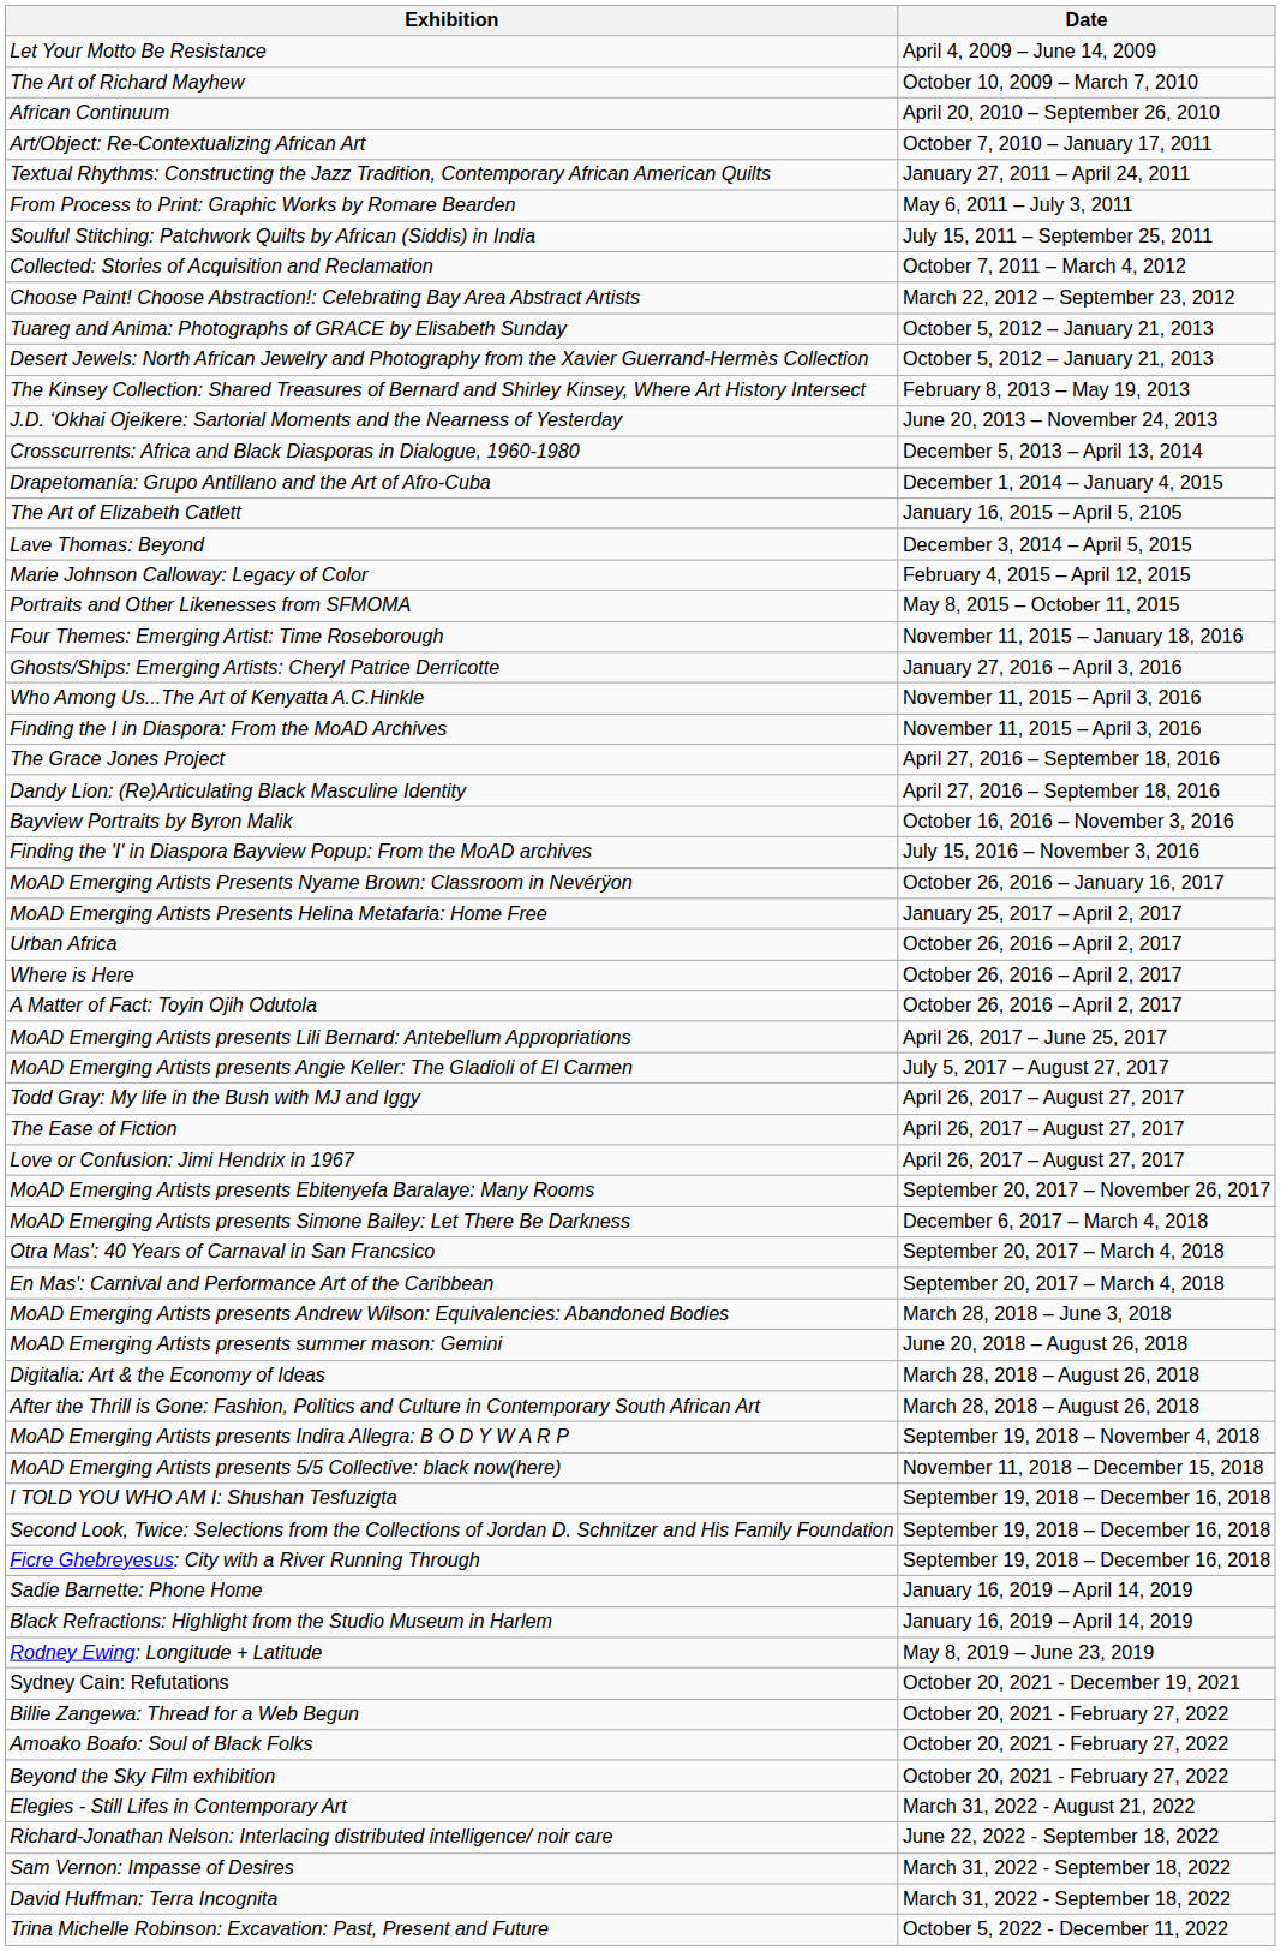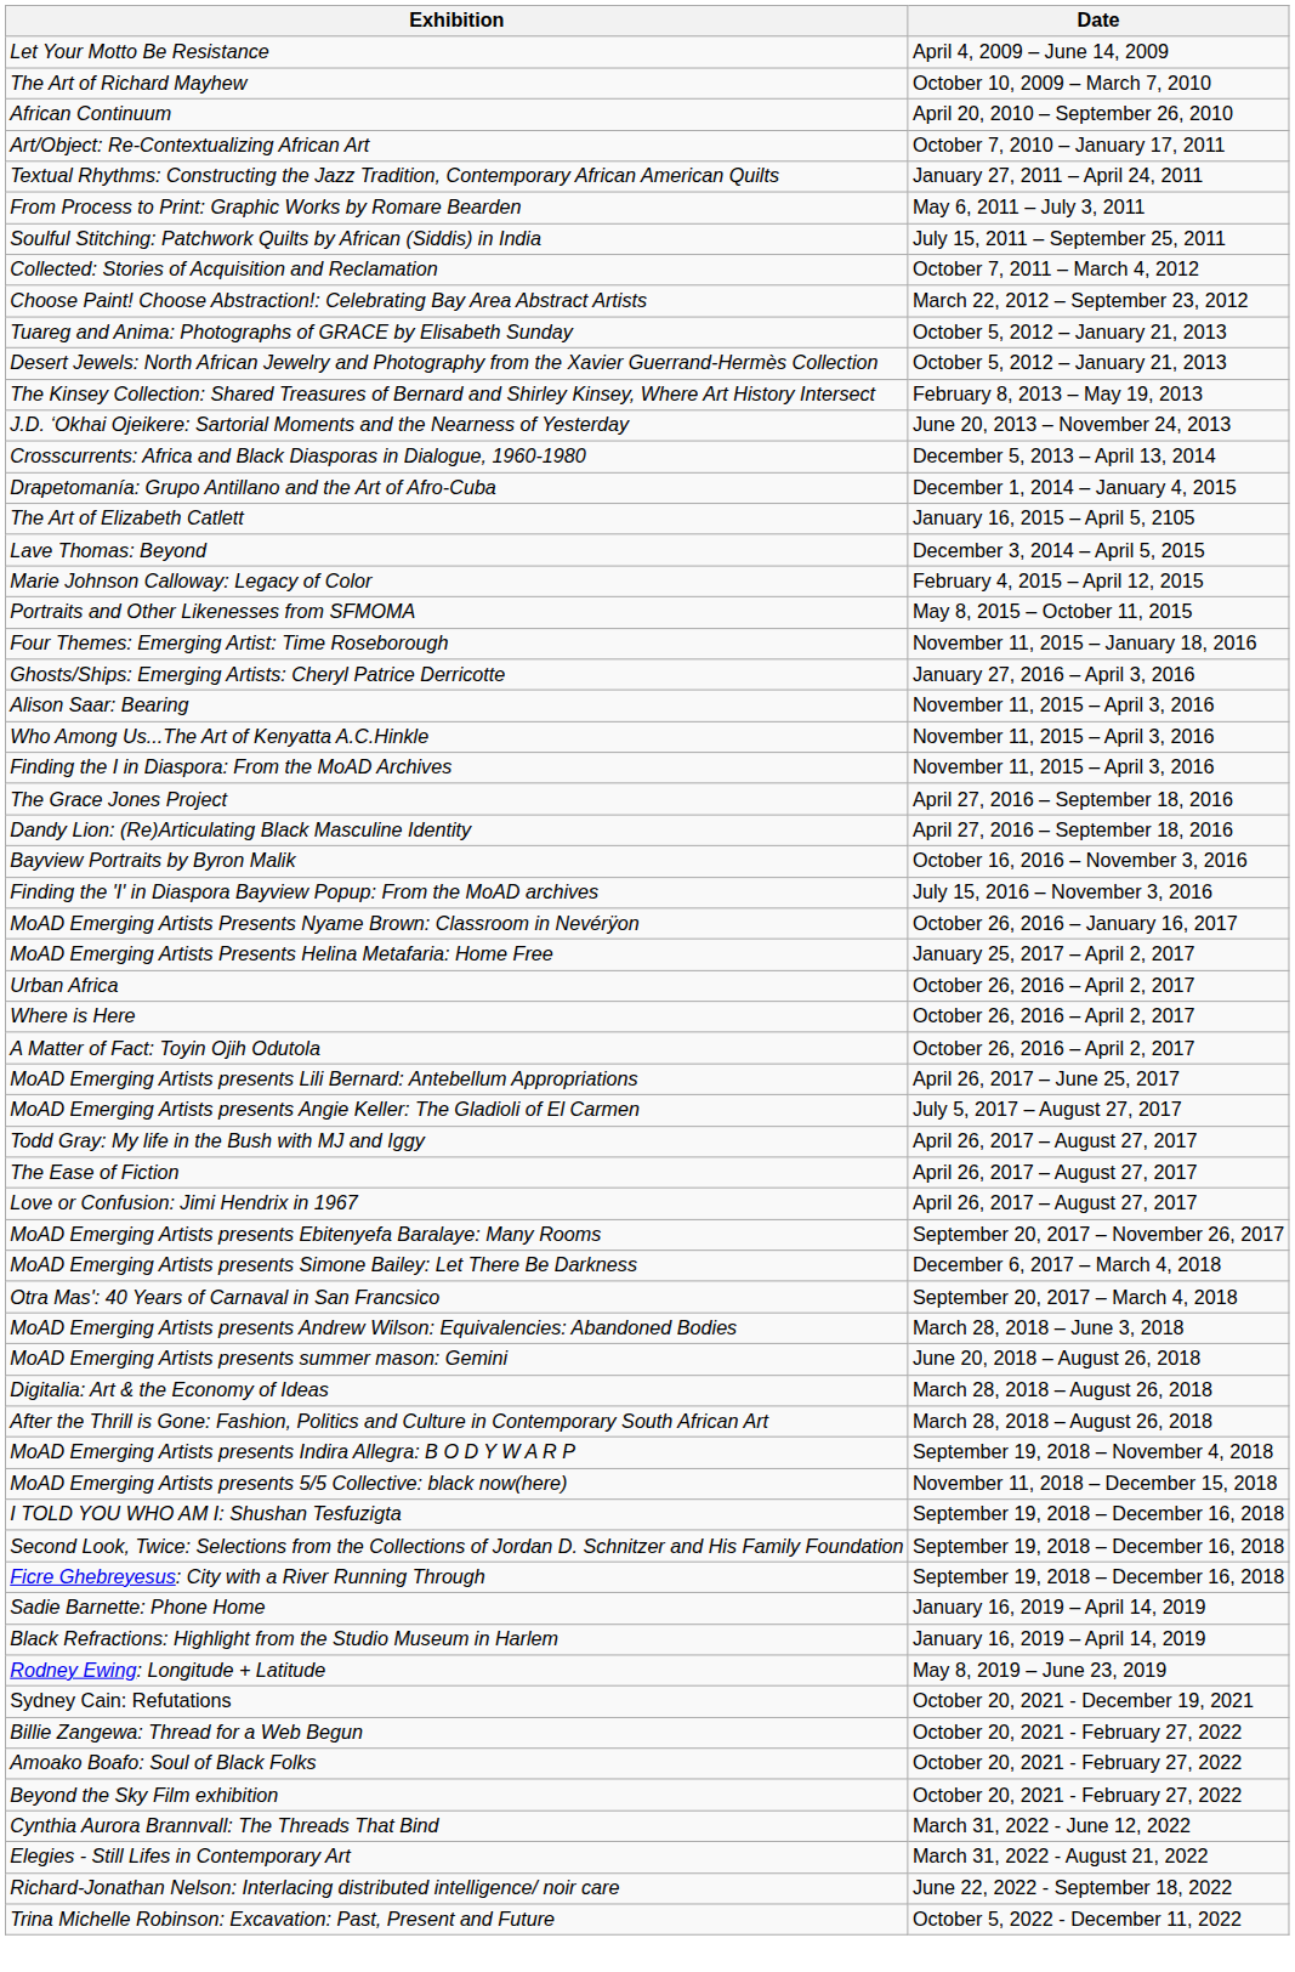+ row: Alison Saar: Bearing | November 11, 2015 – April 3, 2016
- row: En Mas': Carnival and Performance Art of the Caribbean | September 20, 2017 – March 4, 2018
+ row: Cynthia Aurora Brannvall: The Threads That Bind | March 31, 2022 - June 12, 2022
- row: Sam Vernon: Impasse of Desires | March 31, 2022 - September 18, 2022
- row: David Huffman: Terra Incognita | March 31, 2022 - September 18, 2022
